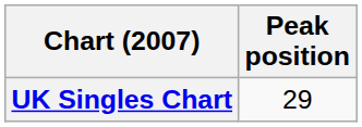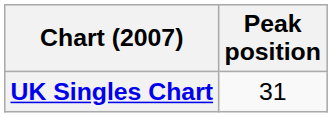UK Singles Chart | Peak position: 29 -> 31
